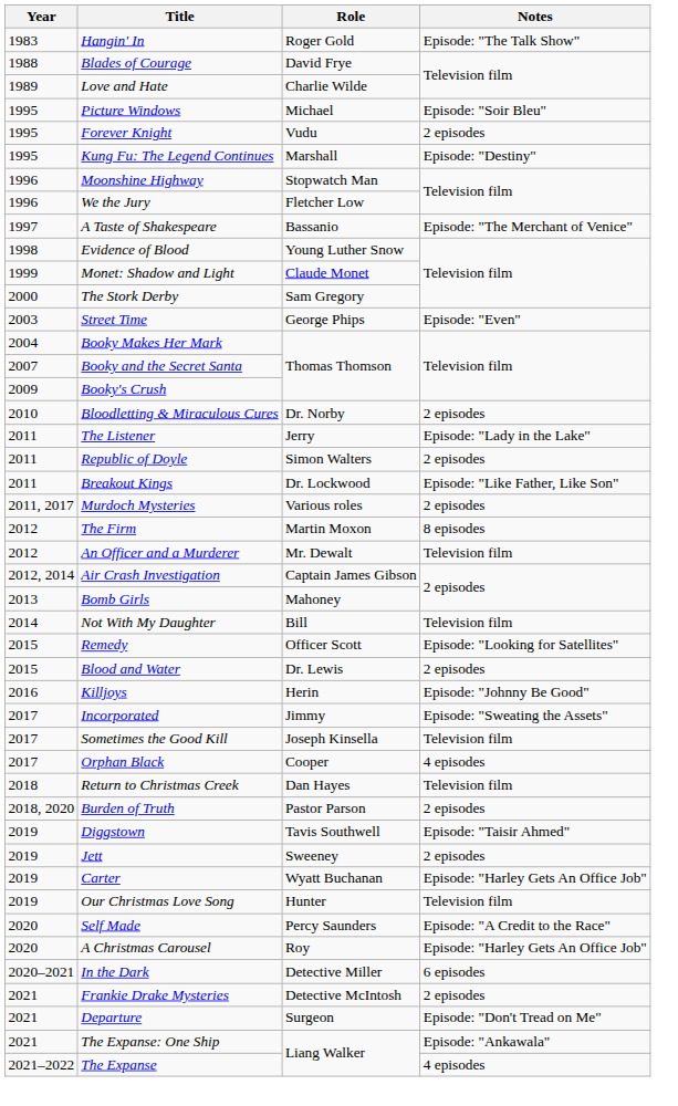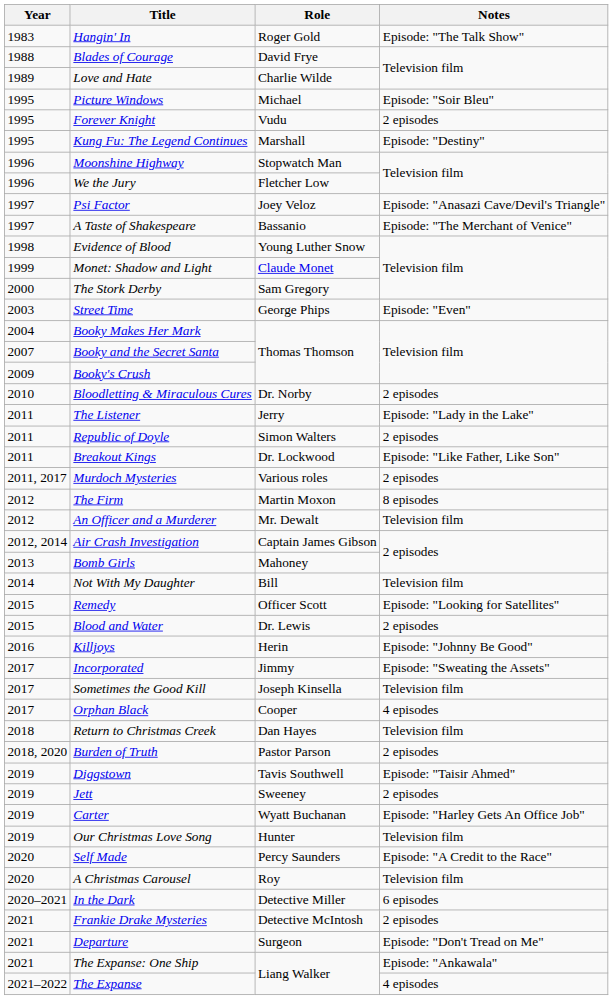+ row: 1997 | Psi Factor | Joey Veloz | Episode: "Anasazi Cave/Devil's Triangle"
A Christmas Carousel | Notes: Episode: "Harley Gets An Office Job" -> Television film
